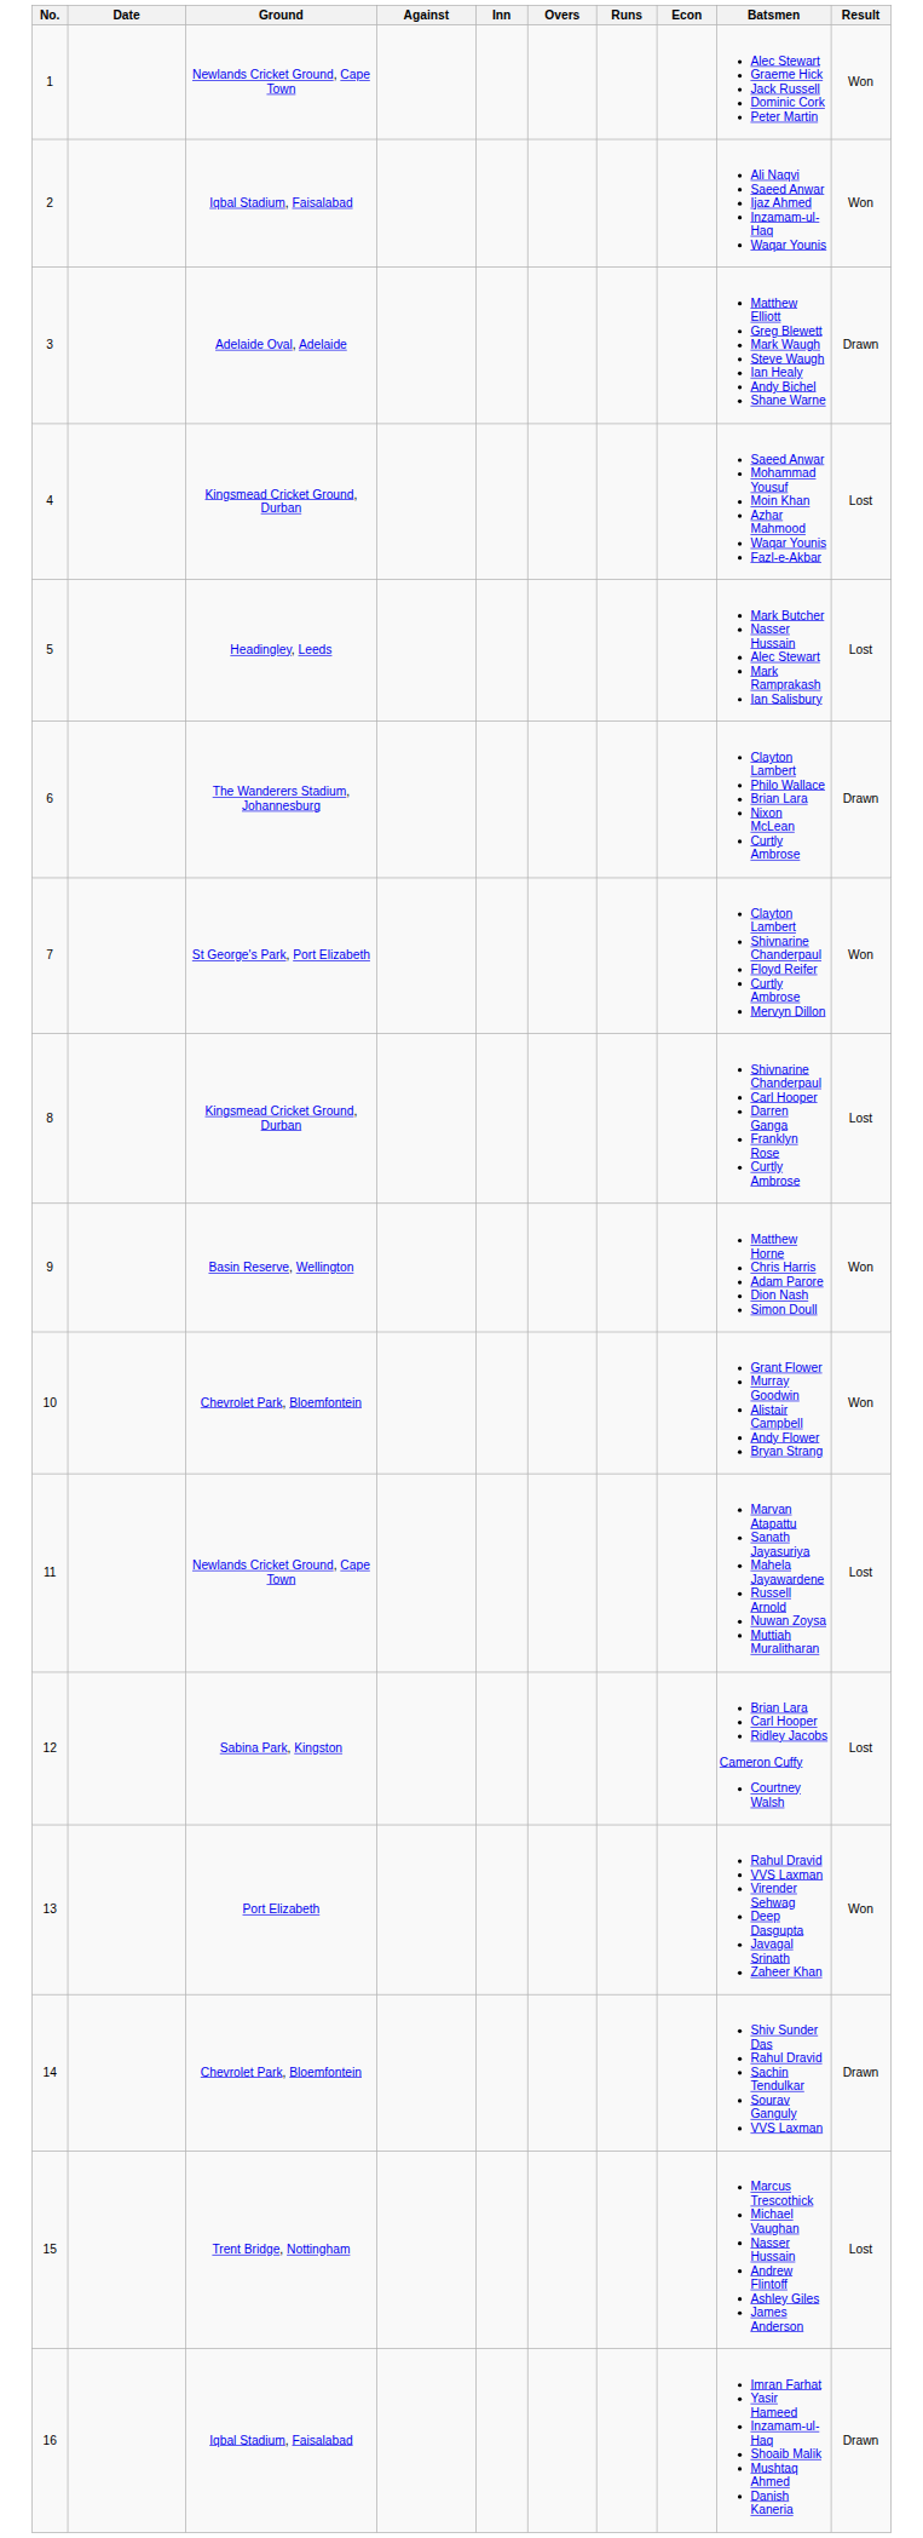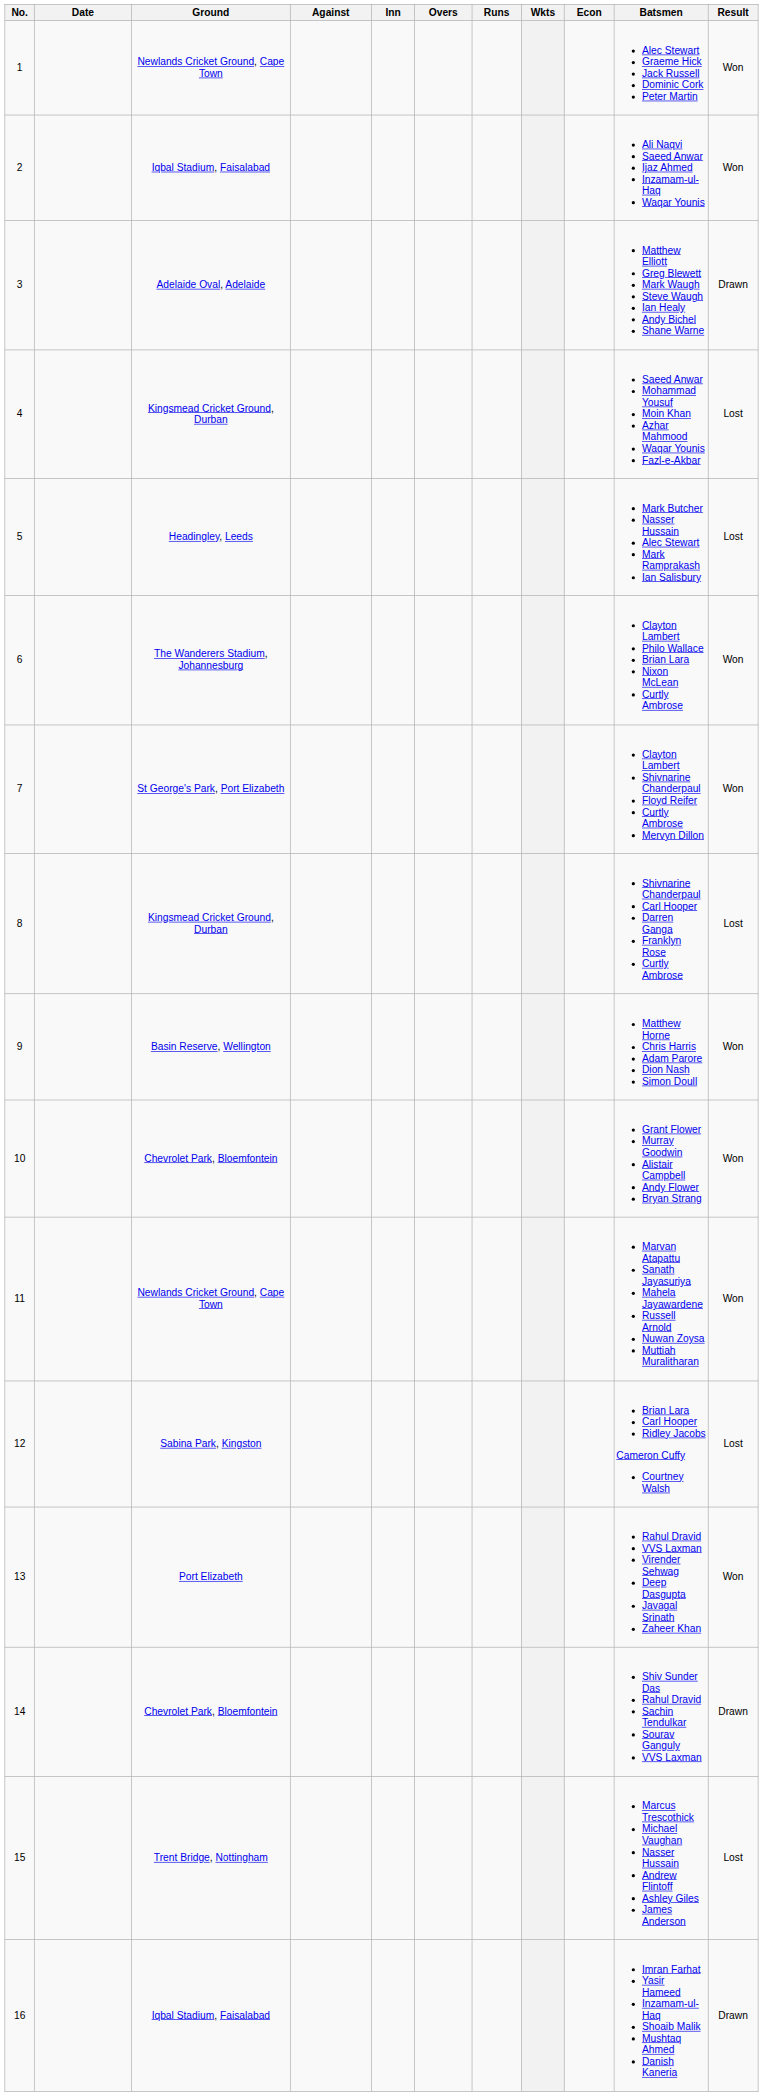+ column: Wkts
6 | Result: Drawn -> Won
11 | Result: Lost -> Won
